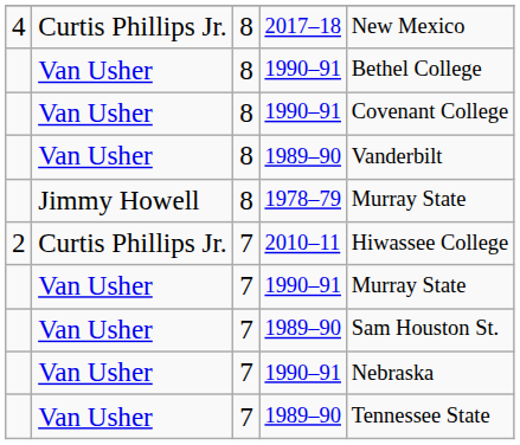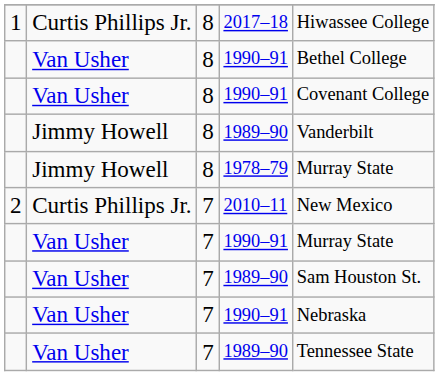2017–18 | column 1: 4 -> 1
2017–18 | column 5: New Mexico -> Hiwassee College
8 / 1989–90 | column 2: Van Usher -> Jimmy Howell
2010–11 | column 5: Hiwassee College -> New Mexico
